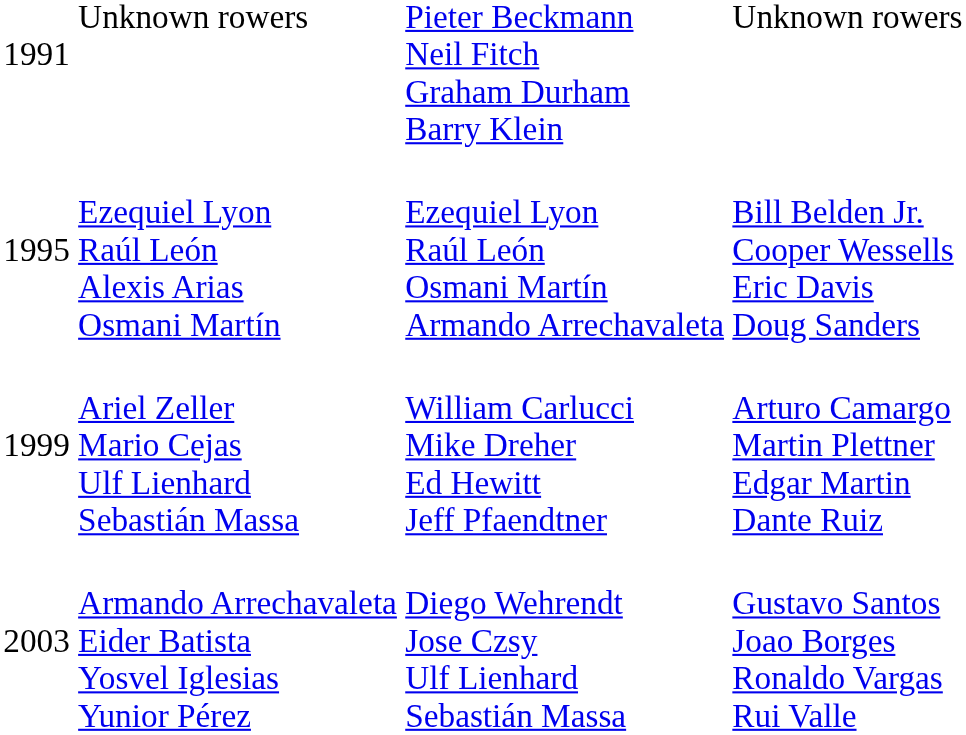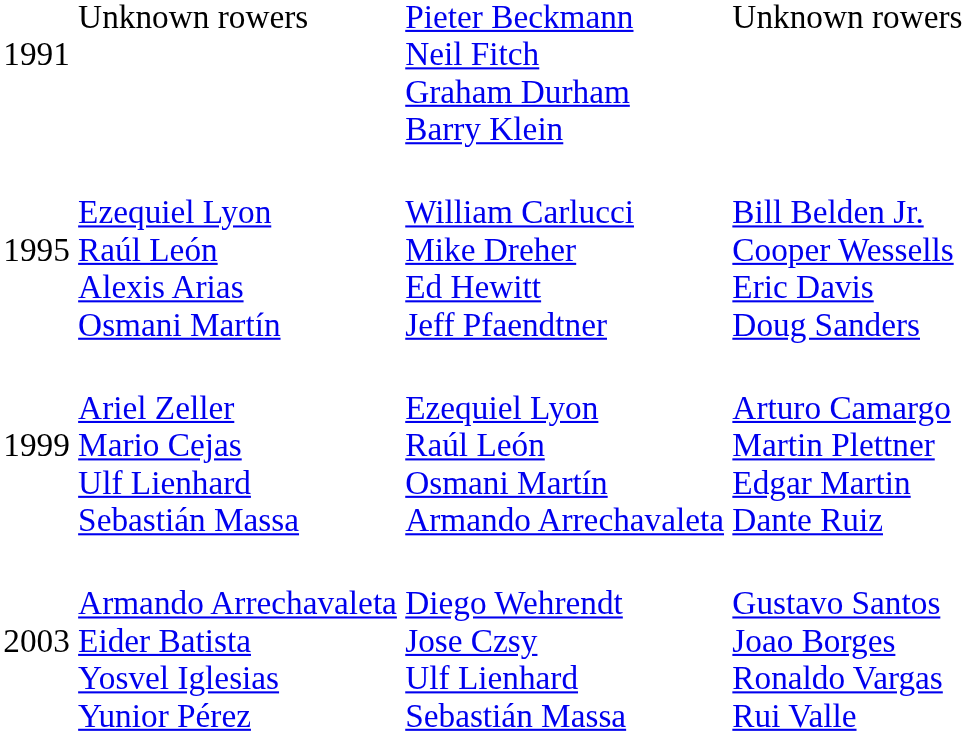Ezequiel Lyon Raúl León Alexis Arias Osmani Martín | column 3: Ezequiel Lyon Raúl León Osmani Martín Armando Arrechavaleta -> William Carlucci Mike Dreher Ed Hewitt Jeff Pfaendtner
Ariel Zeller Mario Cejas Ulf Lienhard Sebastián Massa | column 3: William Carlucci Mike Dreher Ed Hewitt Jeff Pfaendtner -> Ezequiel Lyon Raúl León Osmani Martín Armando Arrechavaleta
